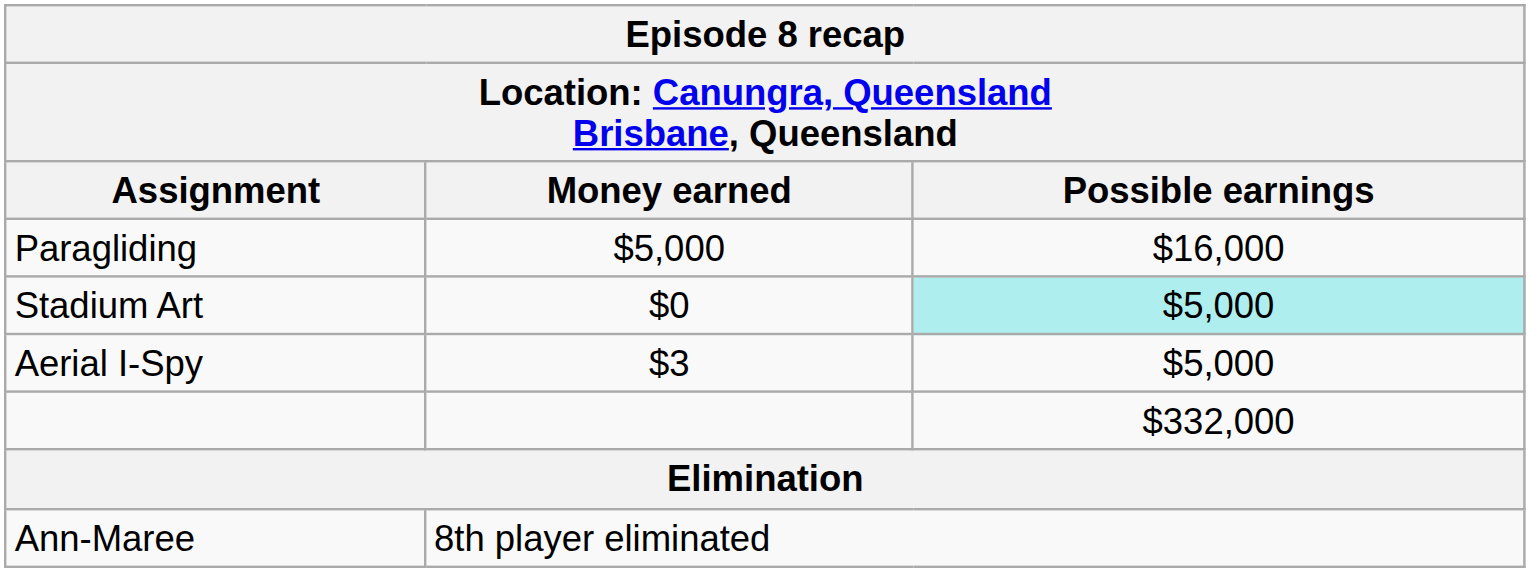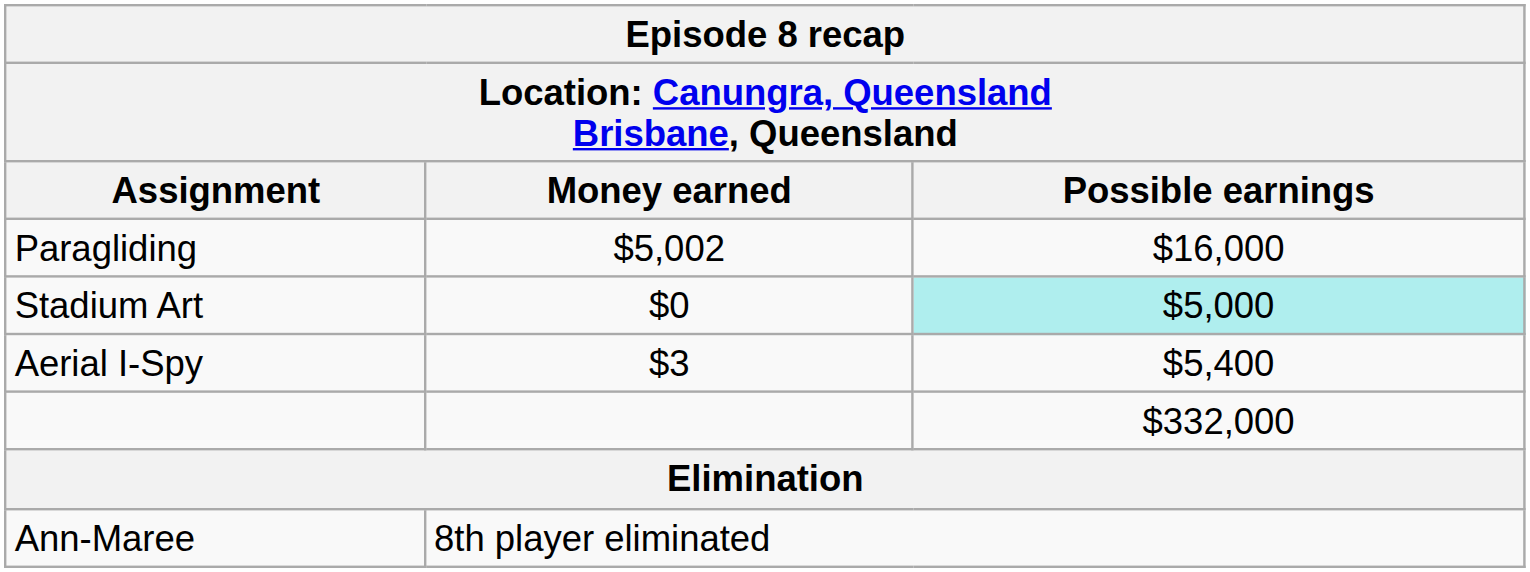Paragliding | Money earned: $5,000 -> $5,002
Aerial I-Spy | Possible earnings: $5,000 -> $5,400
